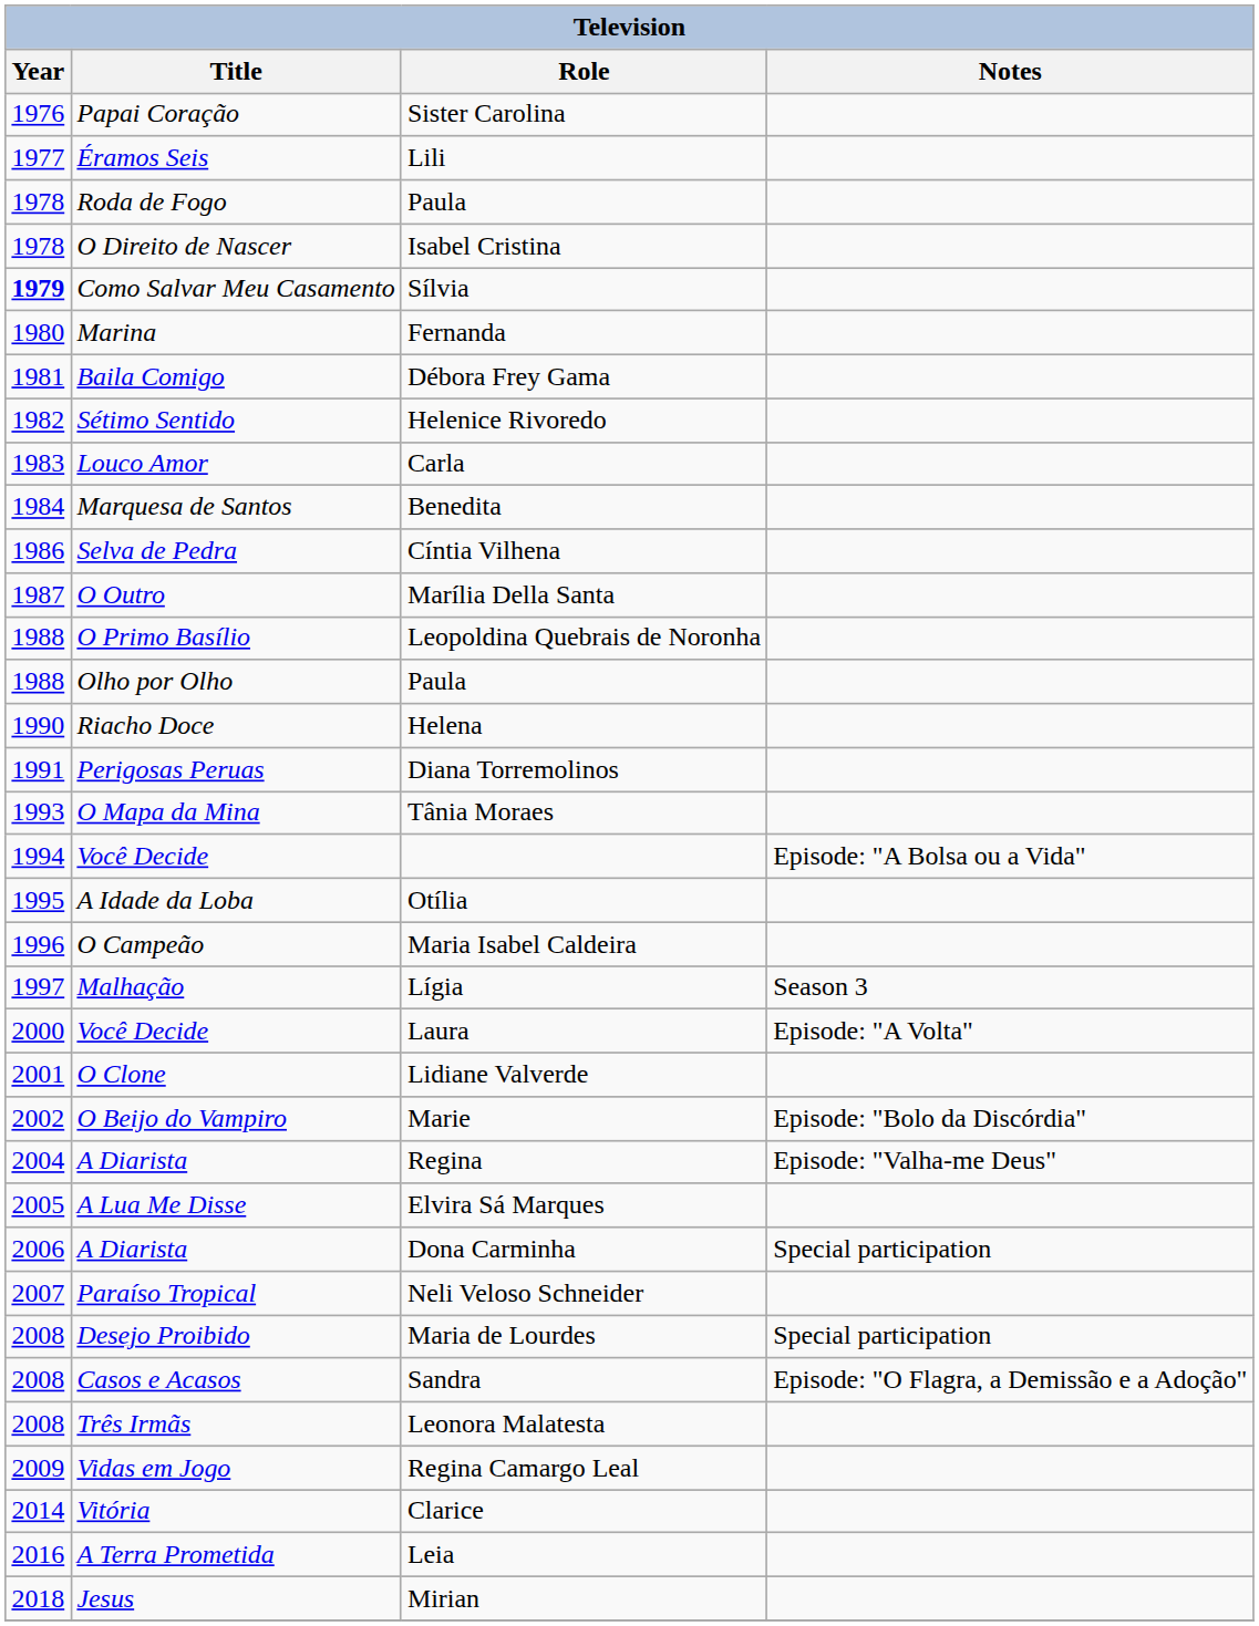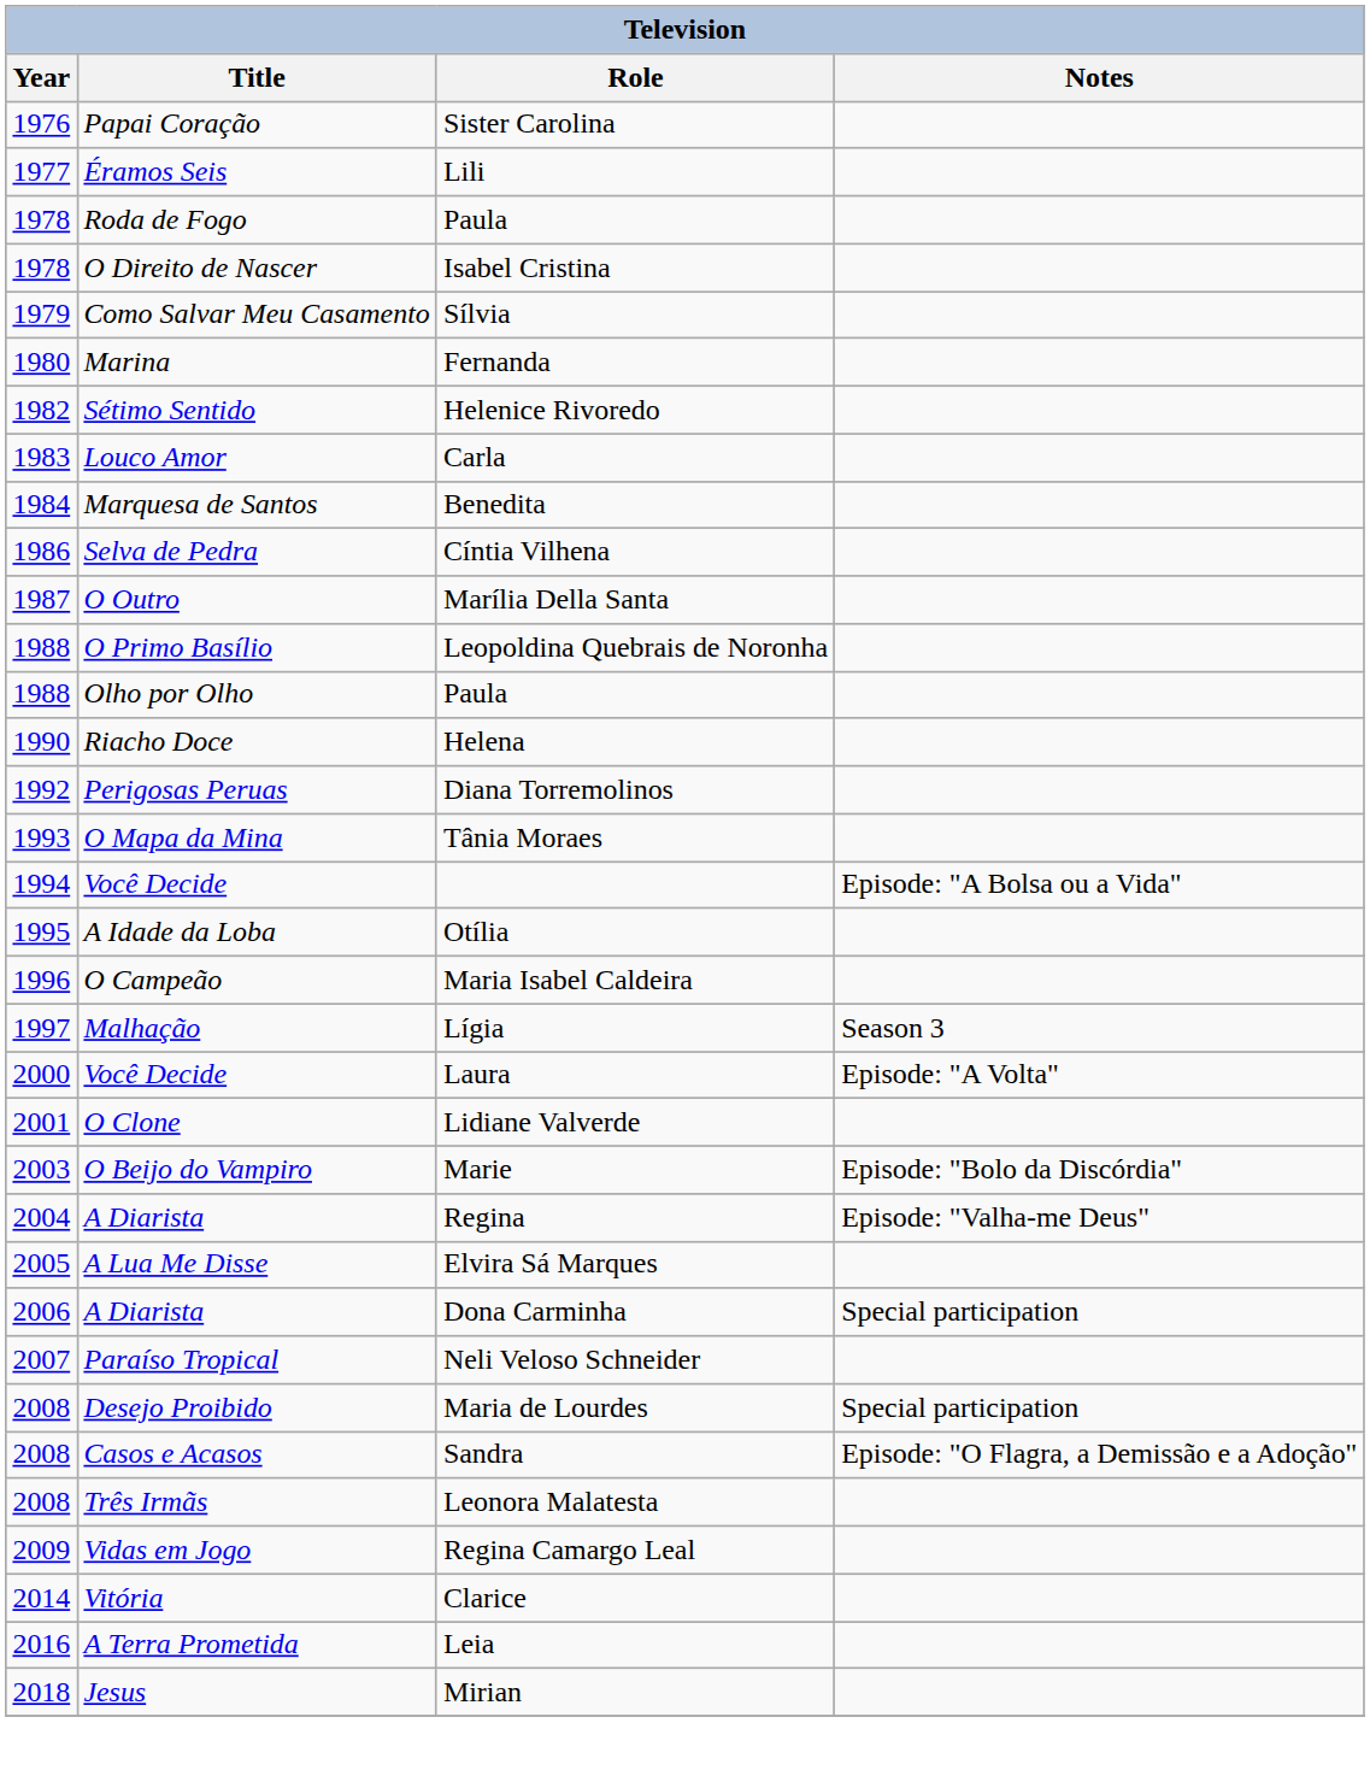Sílvia | Year: bold -> normal
- row: 1981 | Baila Comigo | Débora Frey Gama
Diana Torremolinos | Year: 1991 -> 1992
Marie | Year: 2002 -> 2003
